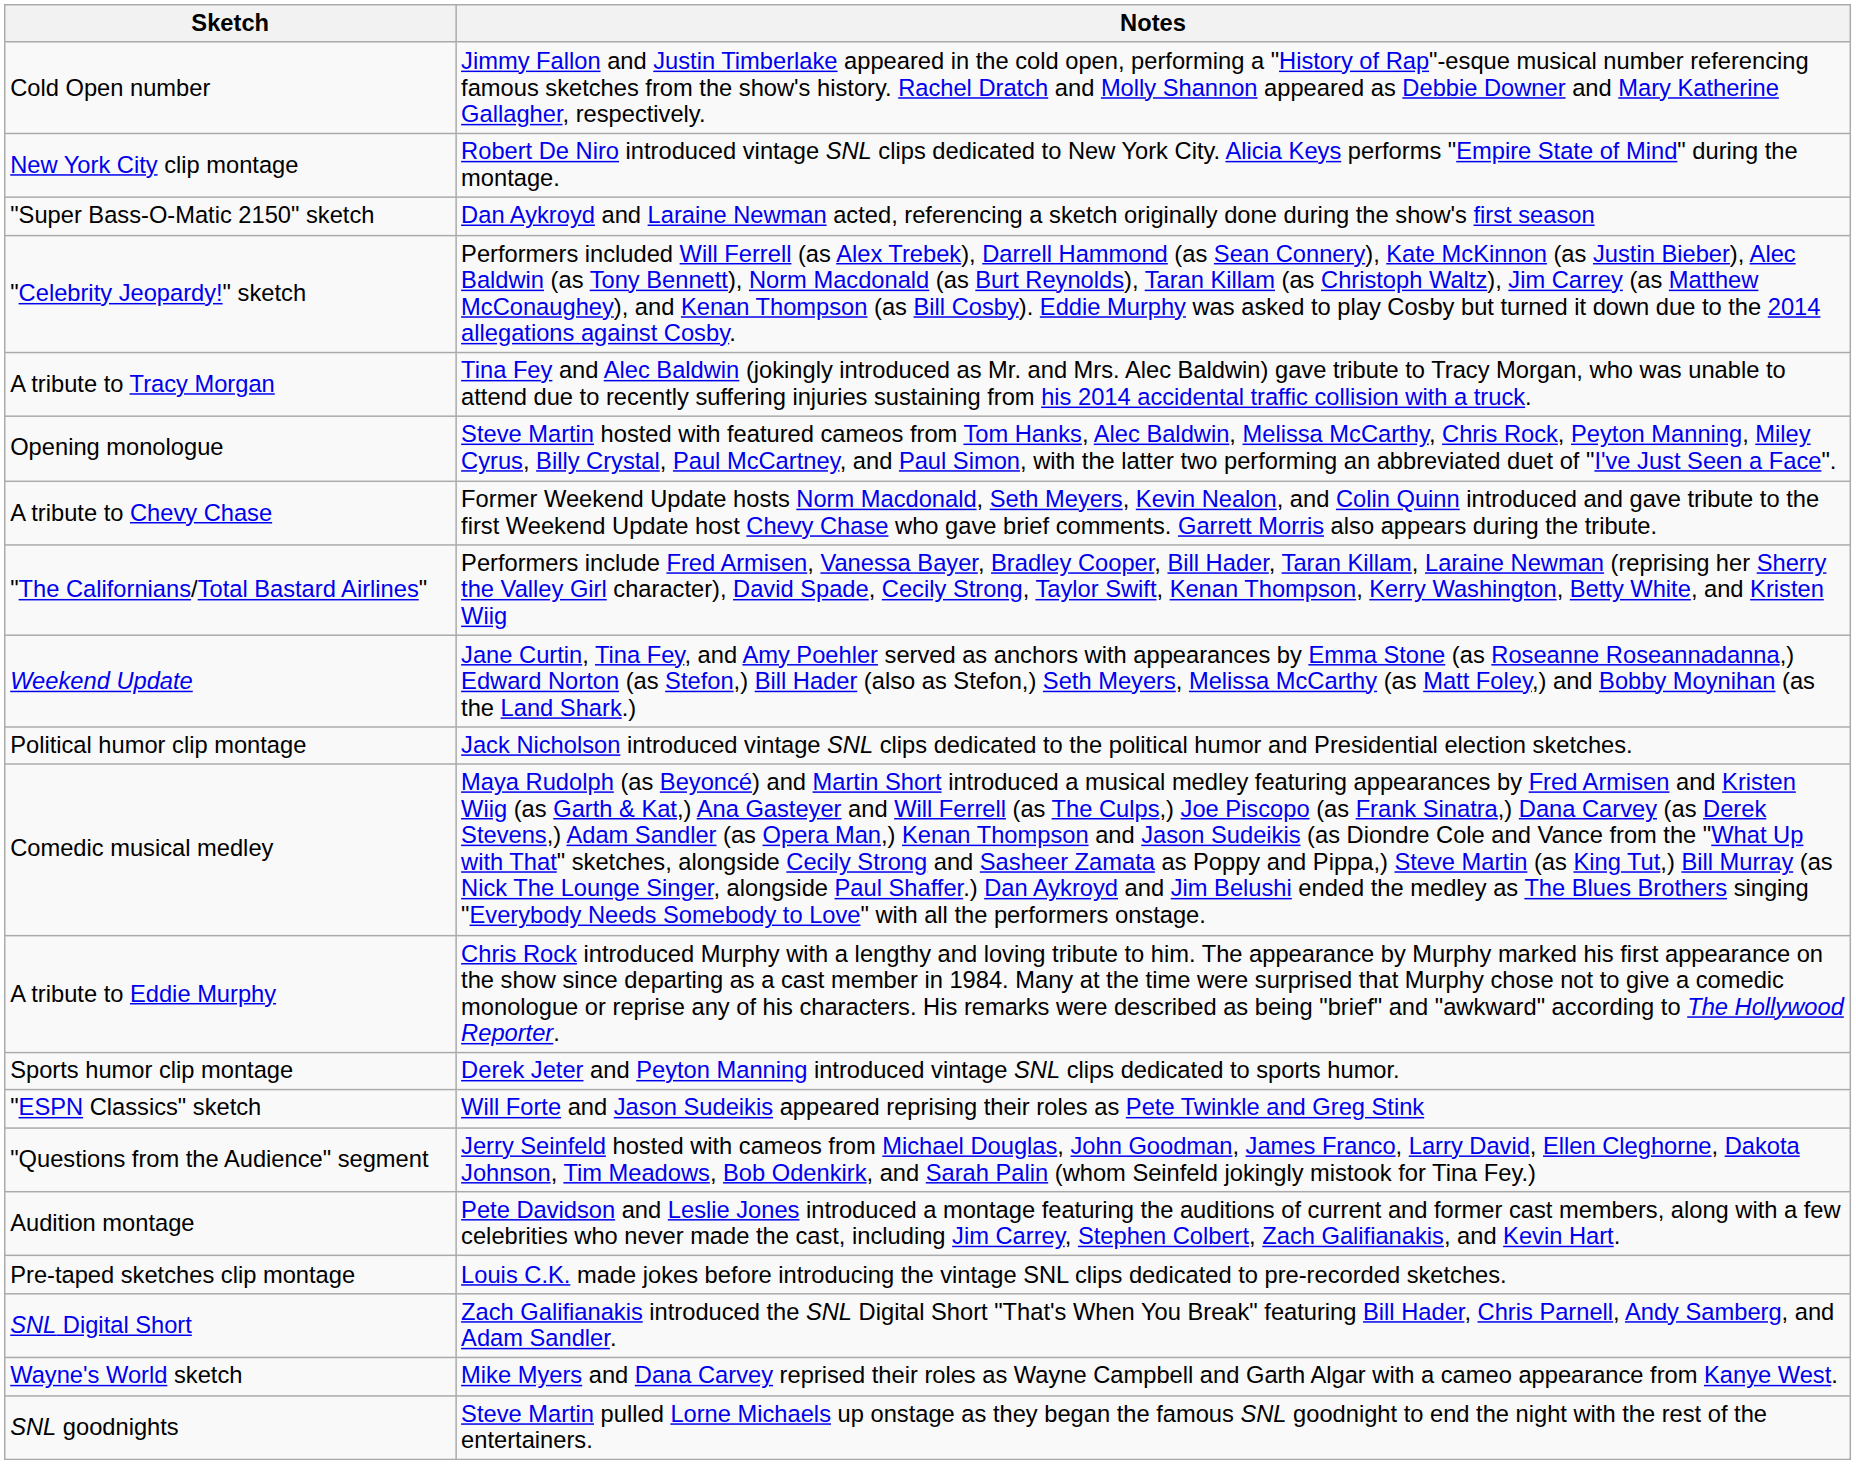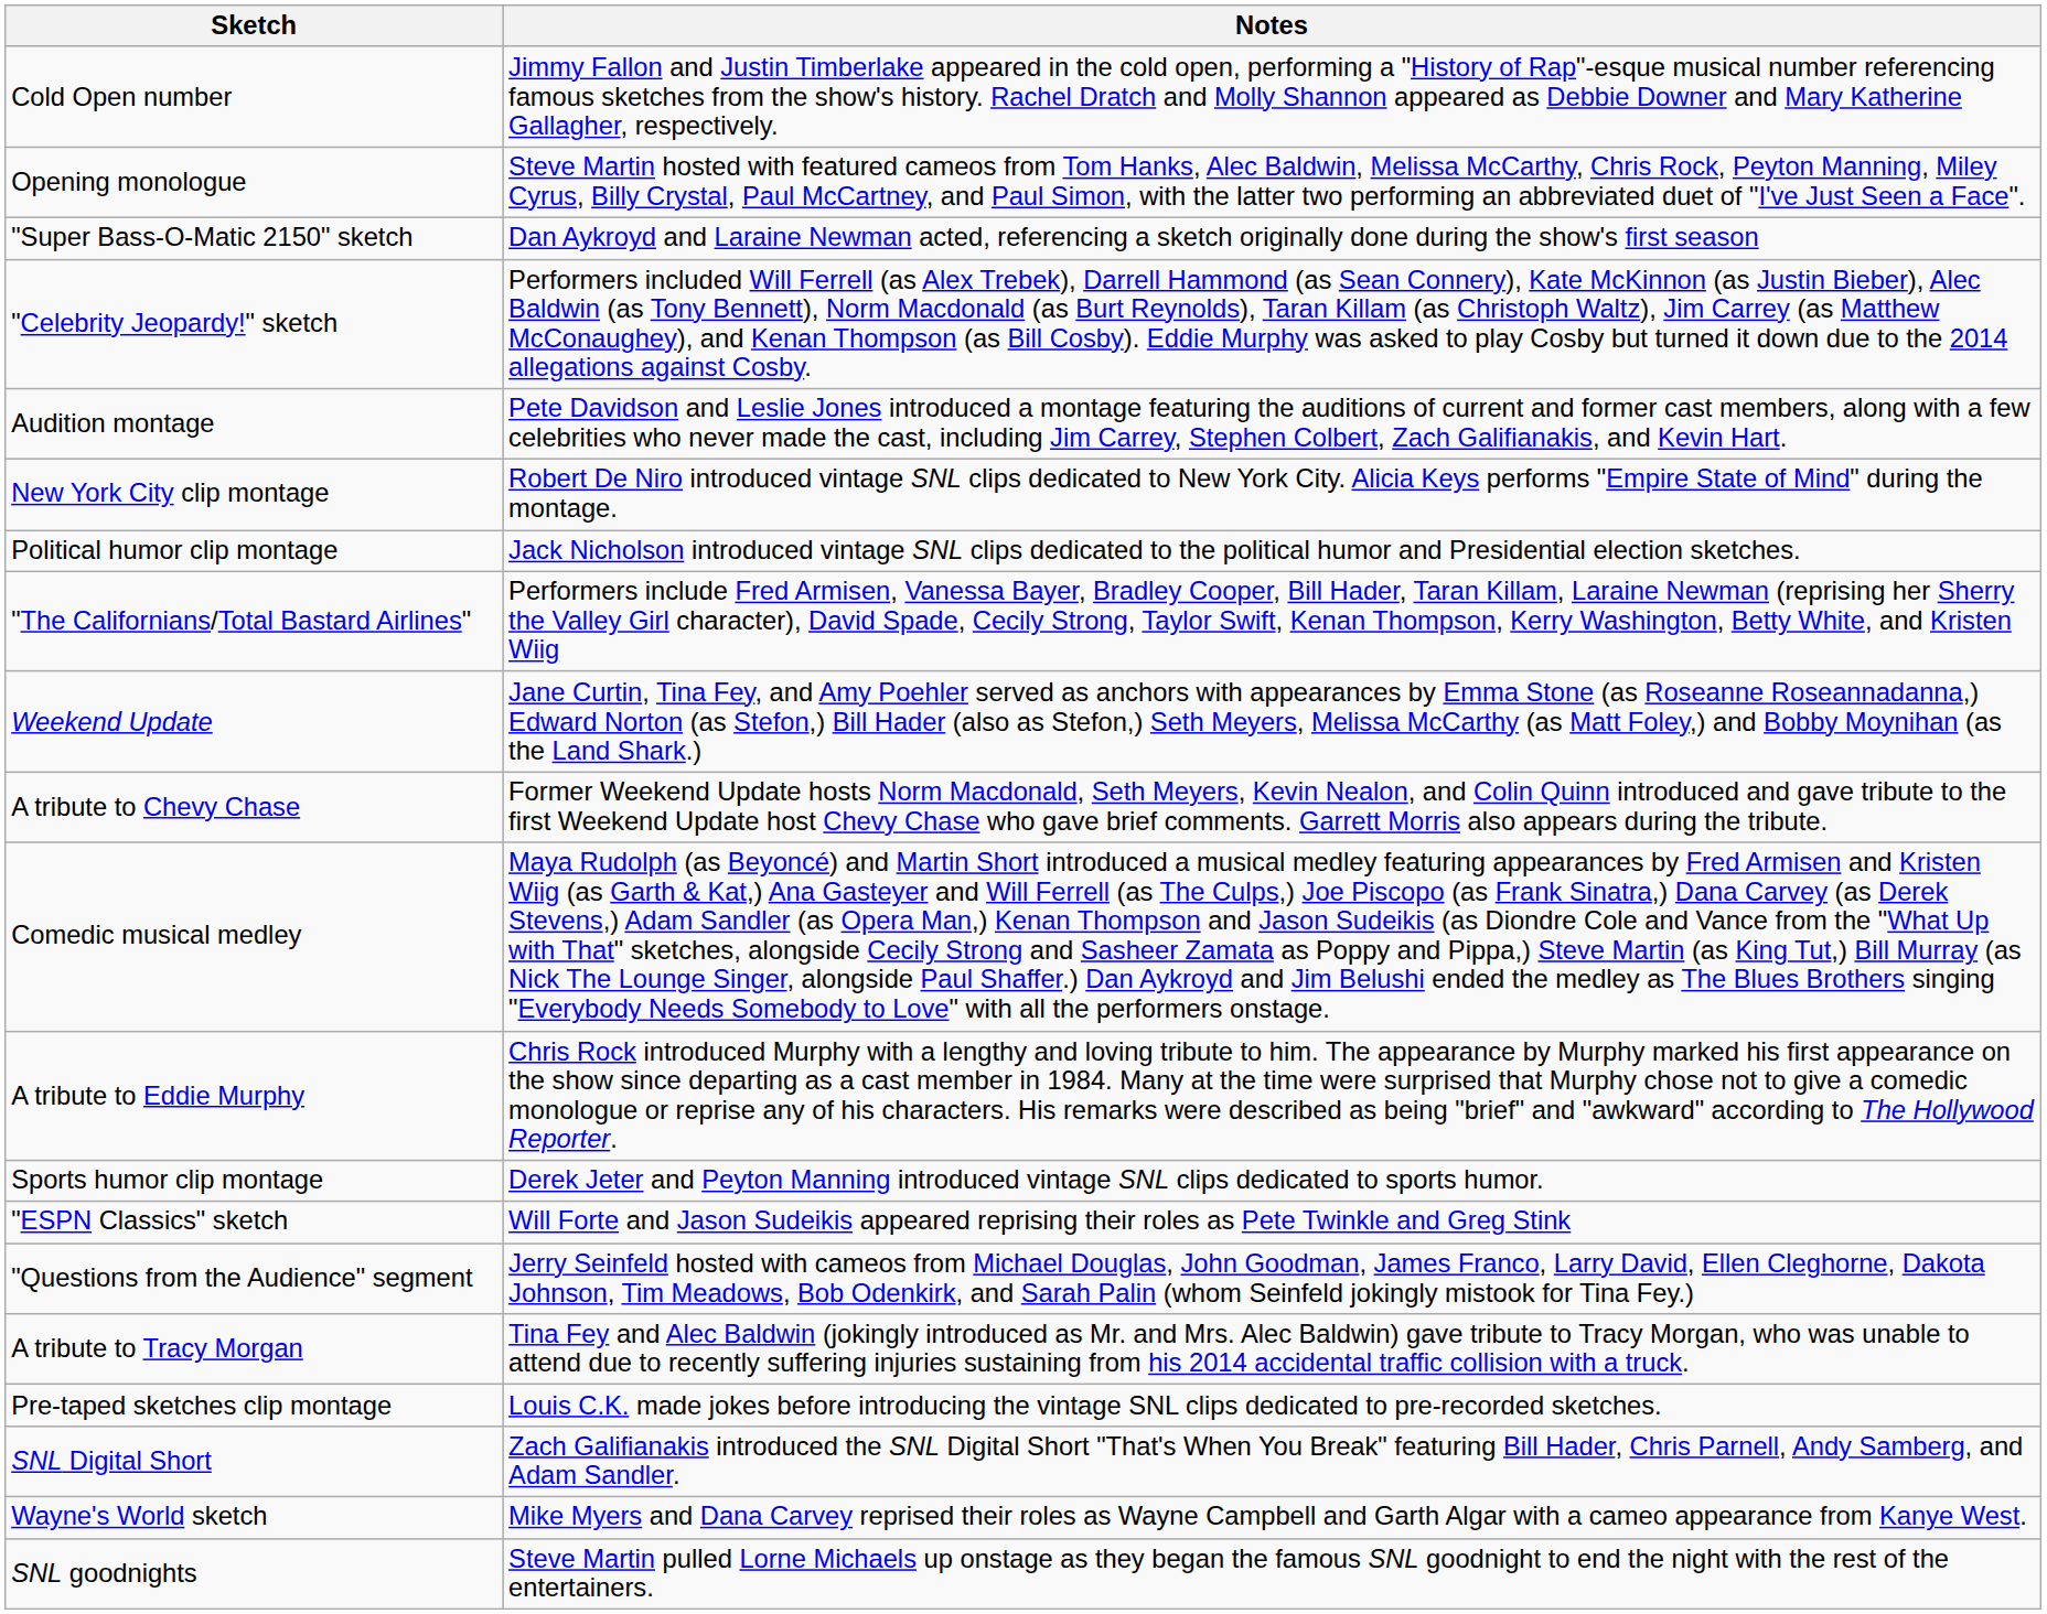rows swapped: Opening monologue <-> New York City clip montage
rows swapped: Audition montage <-> A tribute to Tracy Morgan
rows swapped: Political humor clip montage <-> A tribute to Chevy Chase
